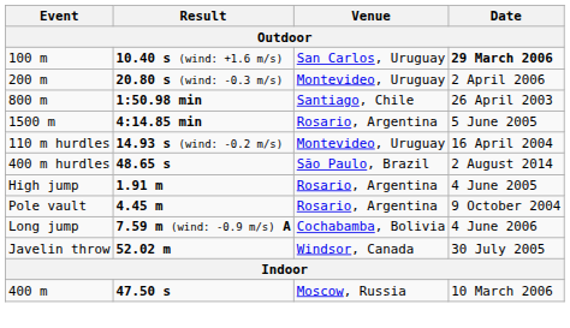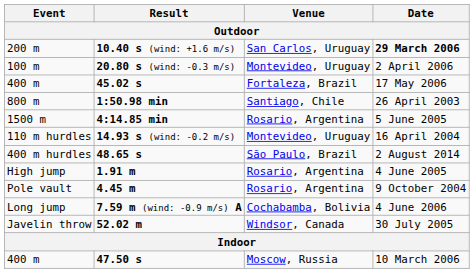10.40 s (wind: +1.6 m/s) | Event: 100 m -> 200 m
20.80 s (wind: -0.3 m/s) | Event: 200 m -> 100 m
+ row: 400 m | 45.02 s | Fortaleza, Brazil | 17 May 2006
